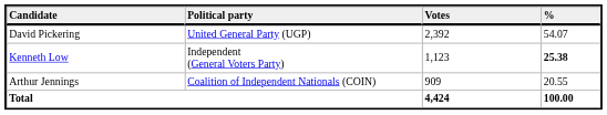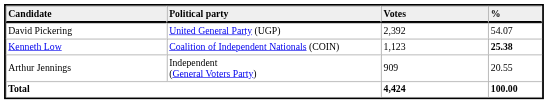Kenneth Low | Political party: Independent (General Voters Party) -> Coalition of Independent Nationals (COIN)
Arthur Jennings | Political party: Coalition of Independent Nationals (COIN) -> Independent (General Voters Party)
